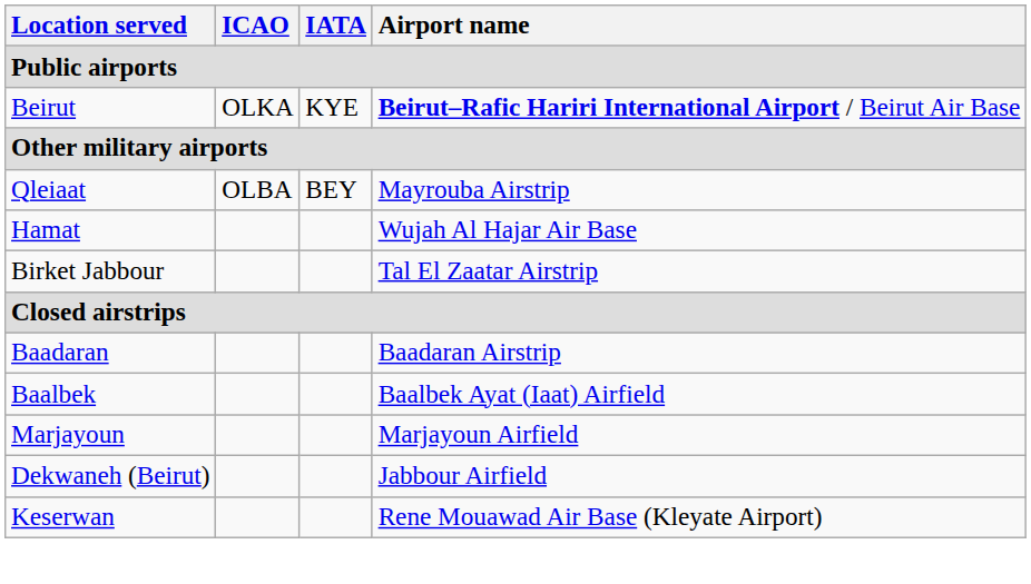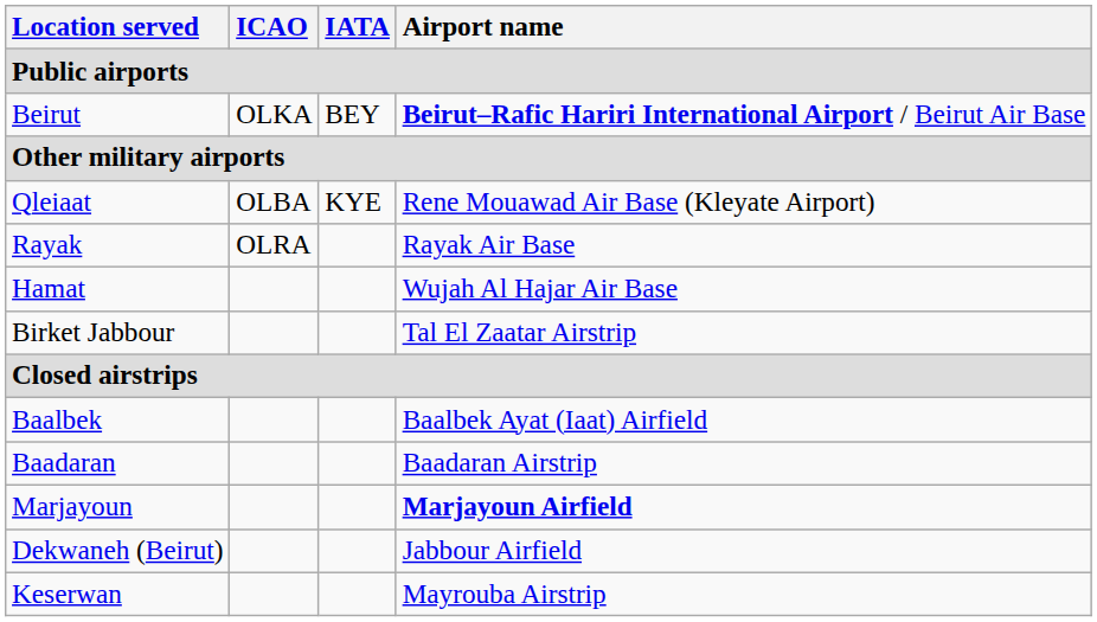Beirut | IATA: KYE -> BEY
Qleiaat | IATA: BEY -> KYE
Qleiaat | Airport name: Mayrouba Airstrip -> Rene Mouawad Air Base (Kleyate Airport)
+ row: Rayak | OLRA | Rayak Air Base
rows swapped: Baadaran <-> Baalbek
Marjayoun | Airport name: normal -> bold
Keserwan | Airport name: Rene Mouawad Air Base (Kleyate Airport) -> Mayrouba Airstrip
